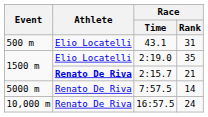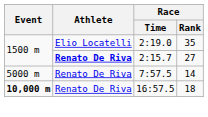- row: 500 m | Elio Locatelli | 43.1 | 31
2:15.7 | Race / Rank: 21 -> 27
16:57.5 | Event: normal -> bold
16:57.5 | Race / Rank: 24 -> 18
